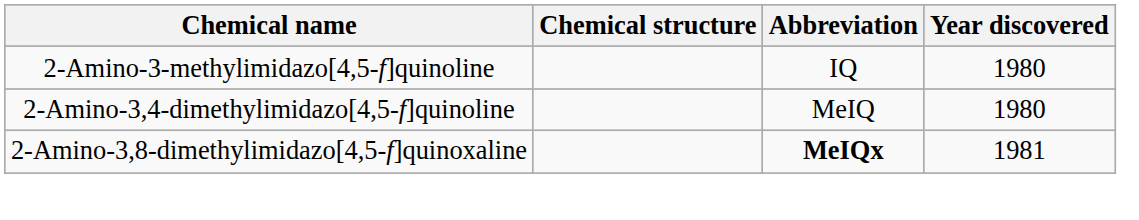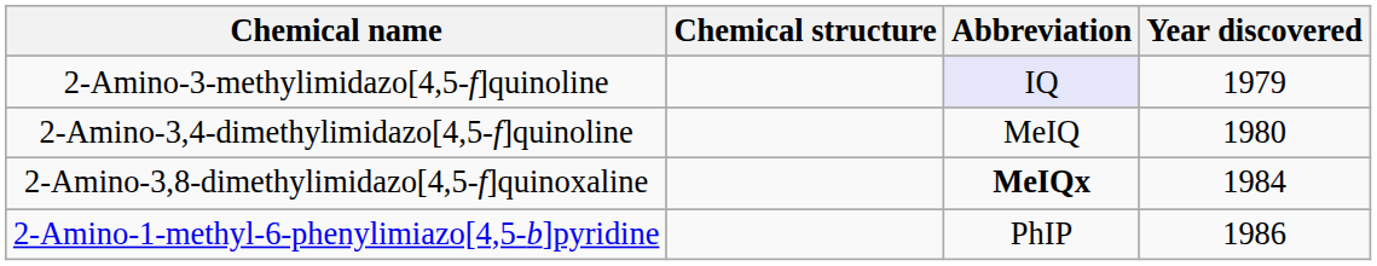2-Amino-3-methylimidazo[4,5-f]quinoline | Abbreviation: no background -> lavender background
2-Amino-3-methylimidazo[4,5-f]quinoline | Year discovered: 1980 -> 1979
2-Amino-3,8-dimethylimidazo[4,5-f]quinoxaline | Year discovered: 1981 -> 1984
+ row: 2-Amino-1-methyl-6-phenylimiazo[4,5-b]pyridine | PhIP | 1986
